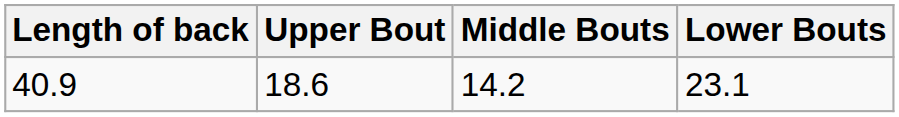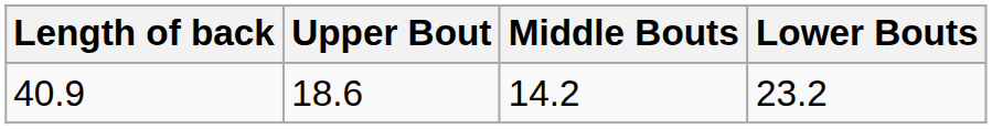40.9 | Lower Bouts: 23.1 -> 23.2
